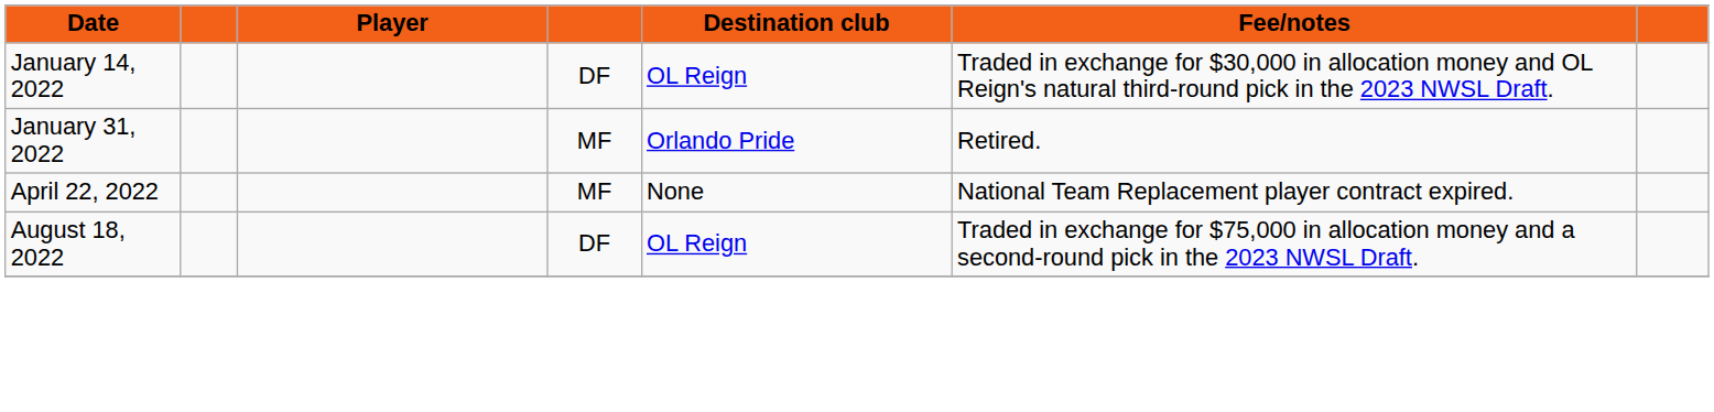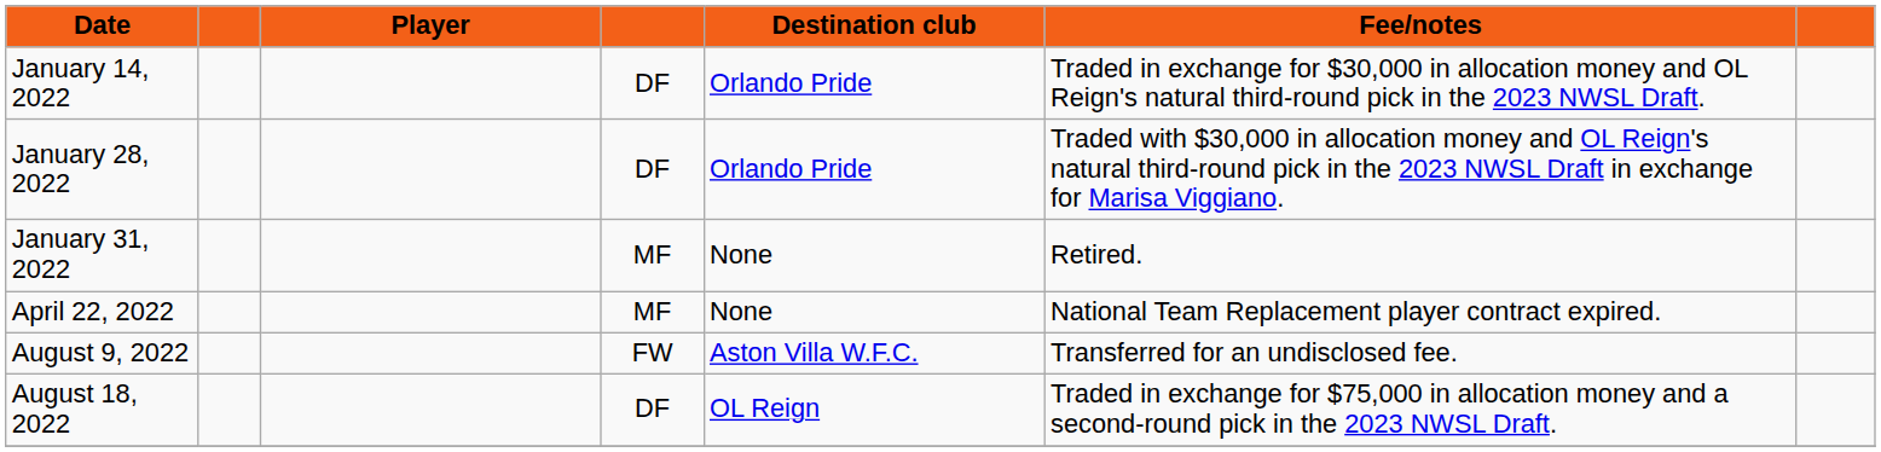January 14, 2022 | Destination club: OL Reign -> Orlando Pride
+ row: January 28, 2022 | DF | Orlando Pride | Traded with $30,000 in allocation money and OL Reign's natural third-round pick in the 2023 NWSL Draft in exchange for Marisa Viggiano.
January 31, 2022 | Destination club: Orlando Pride -> None
+ row: August 9, 2022 | FW | Aston Villa W.F.C. | Transferred for an undisclosed fee.
